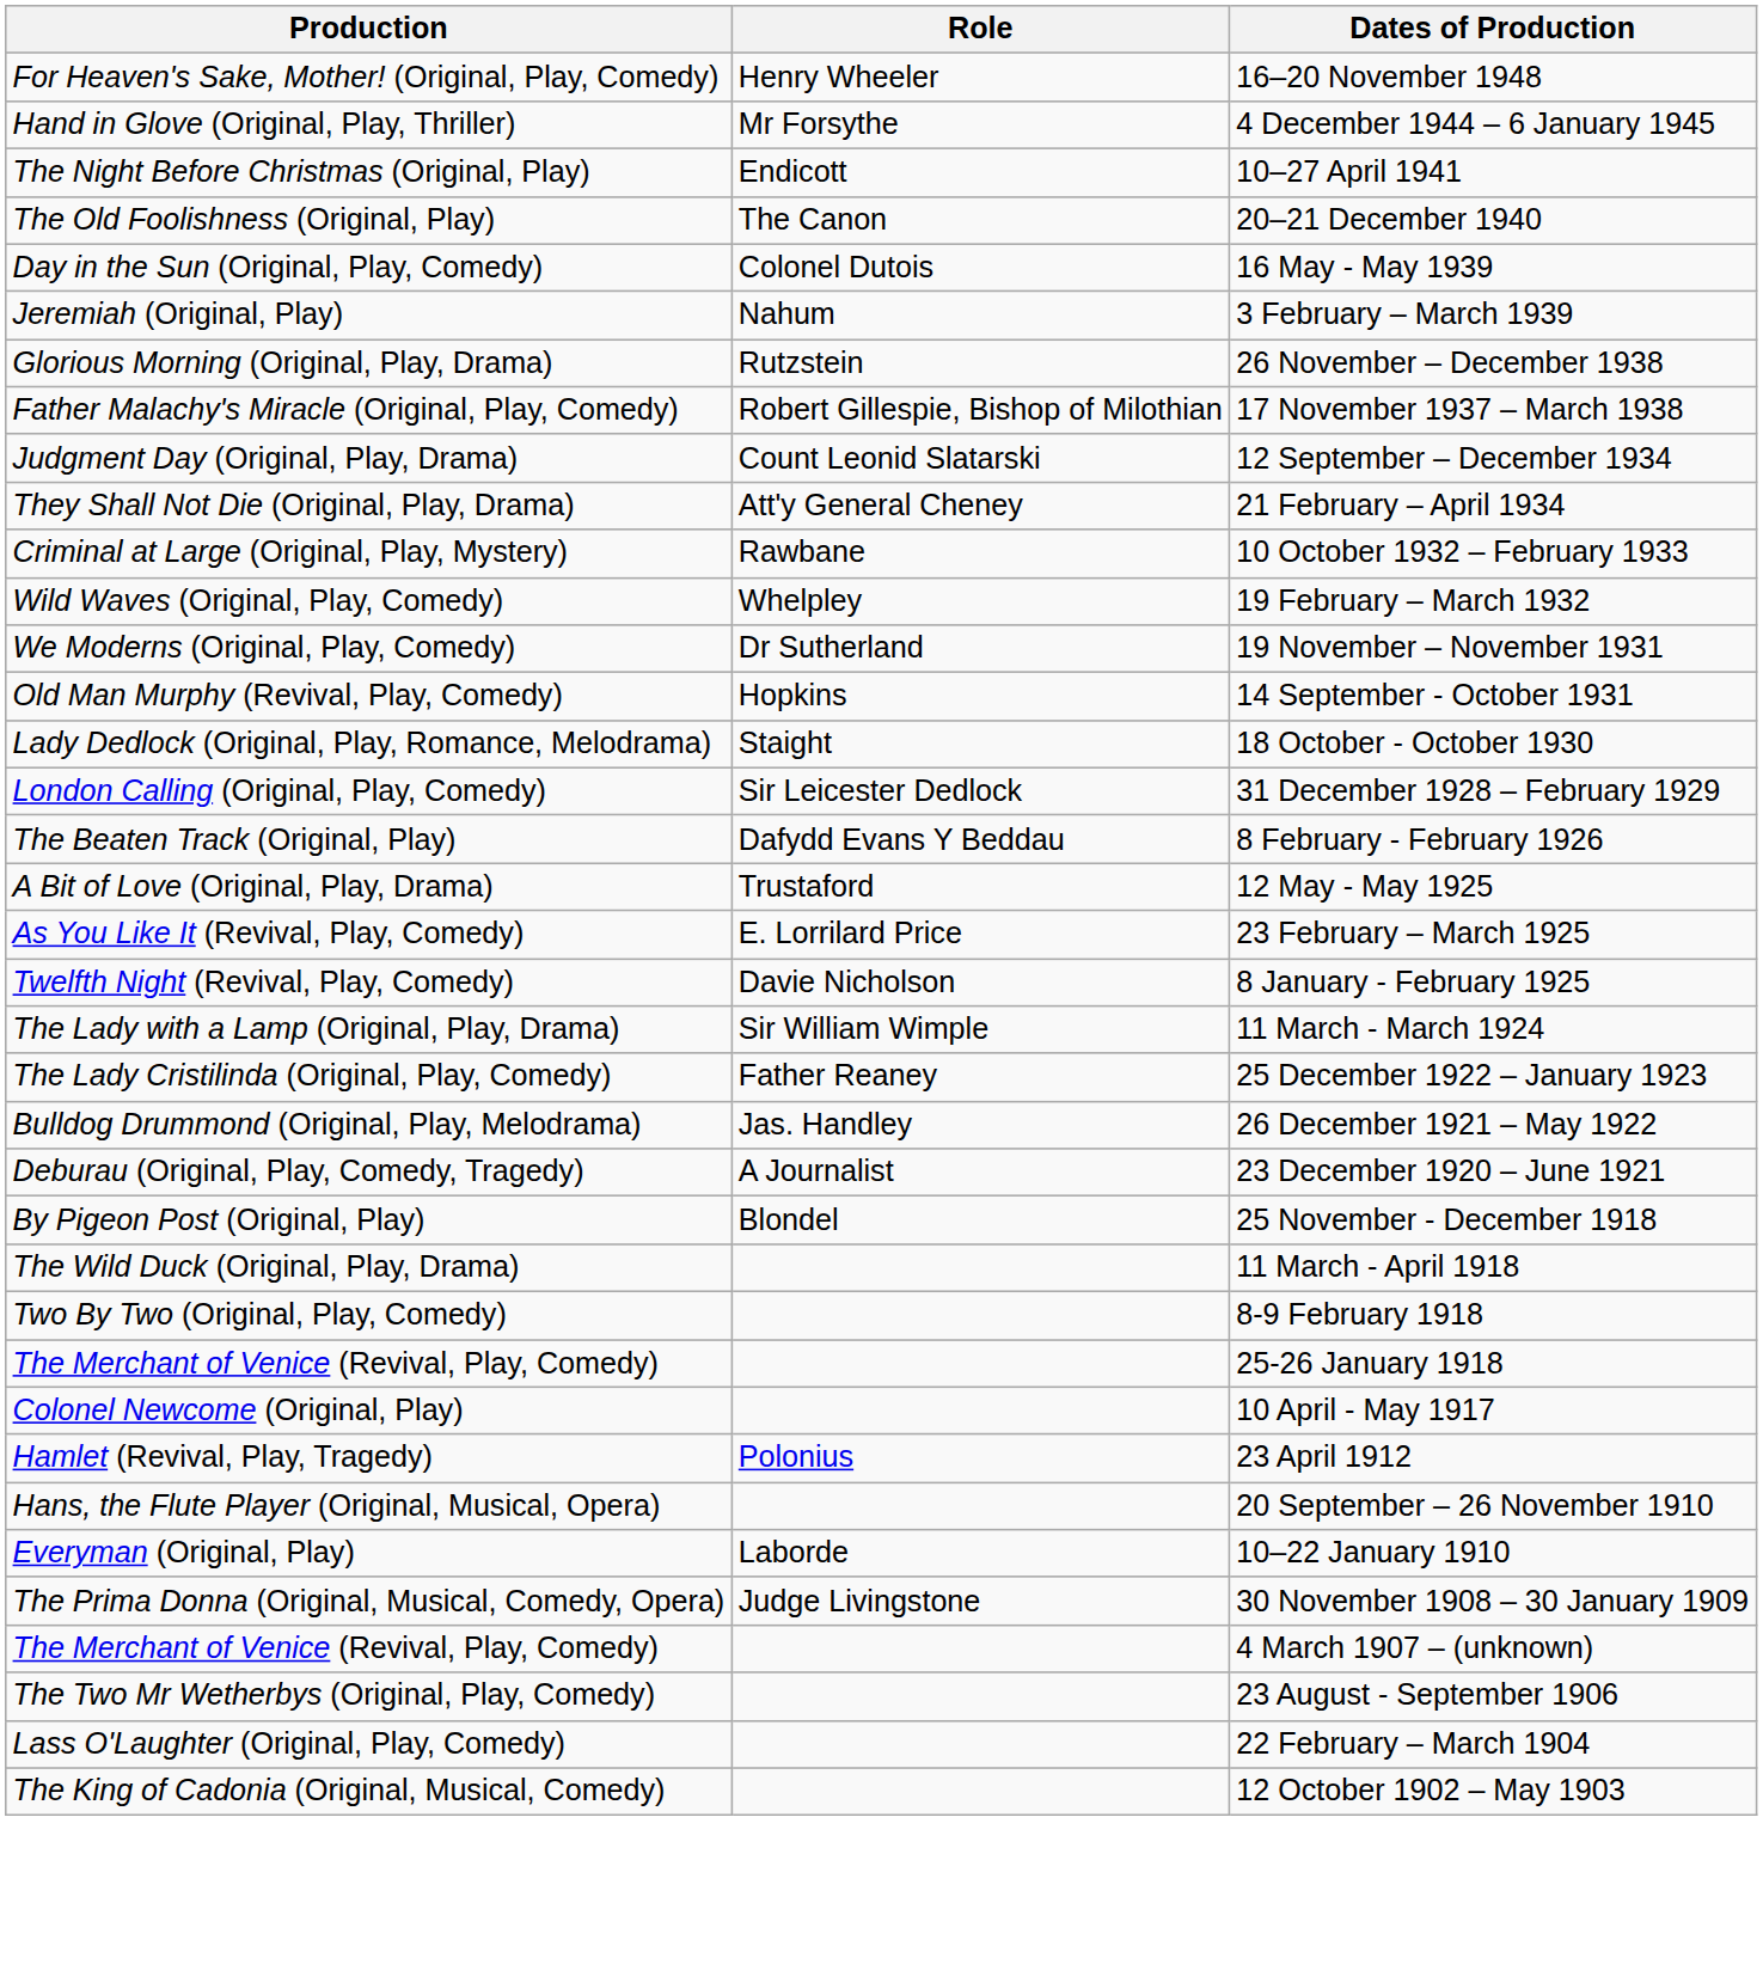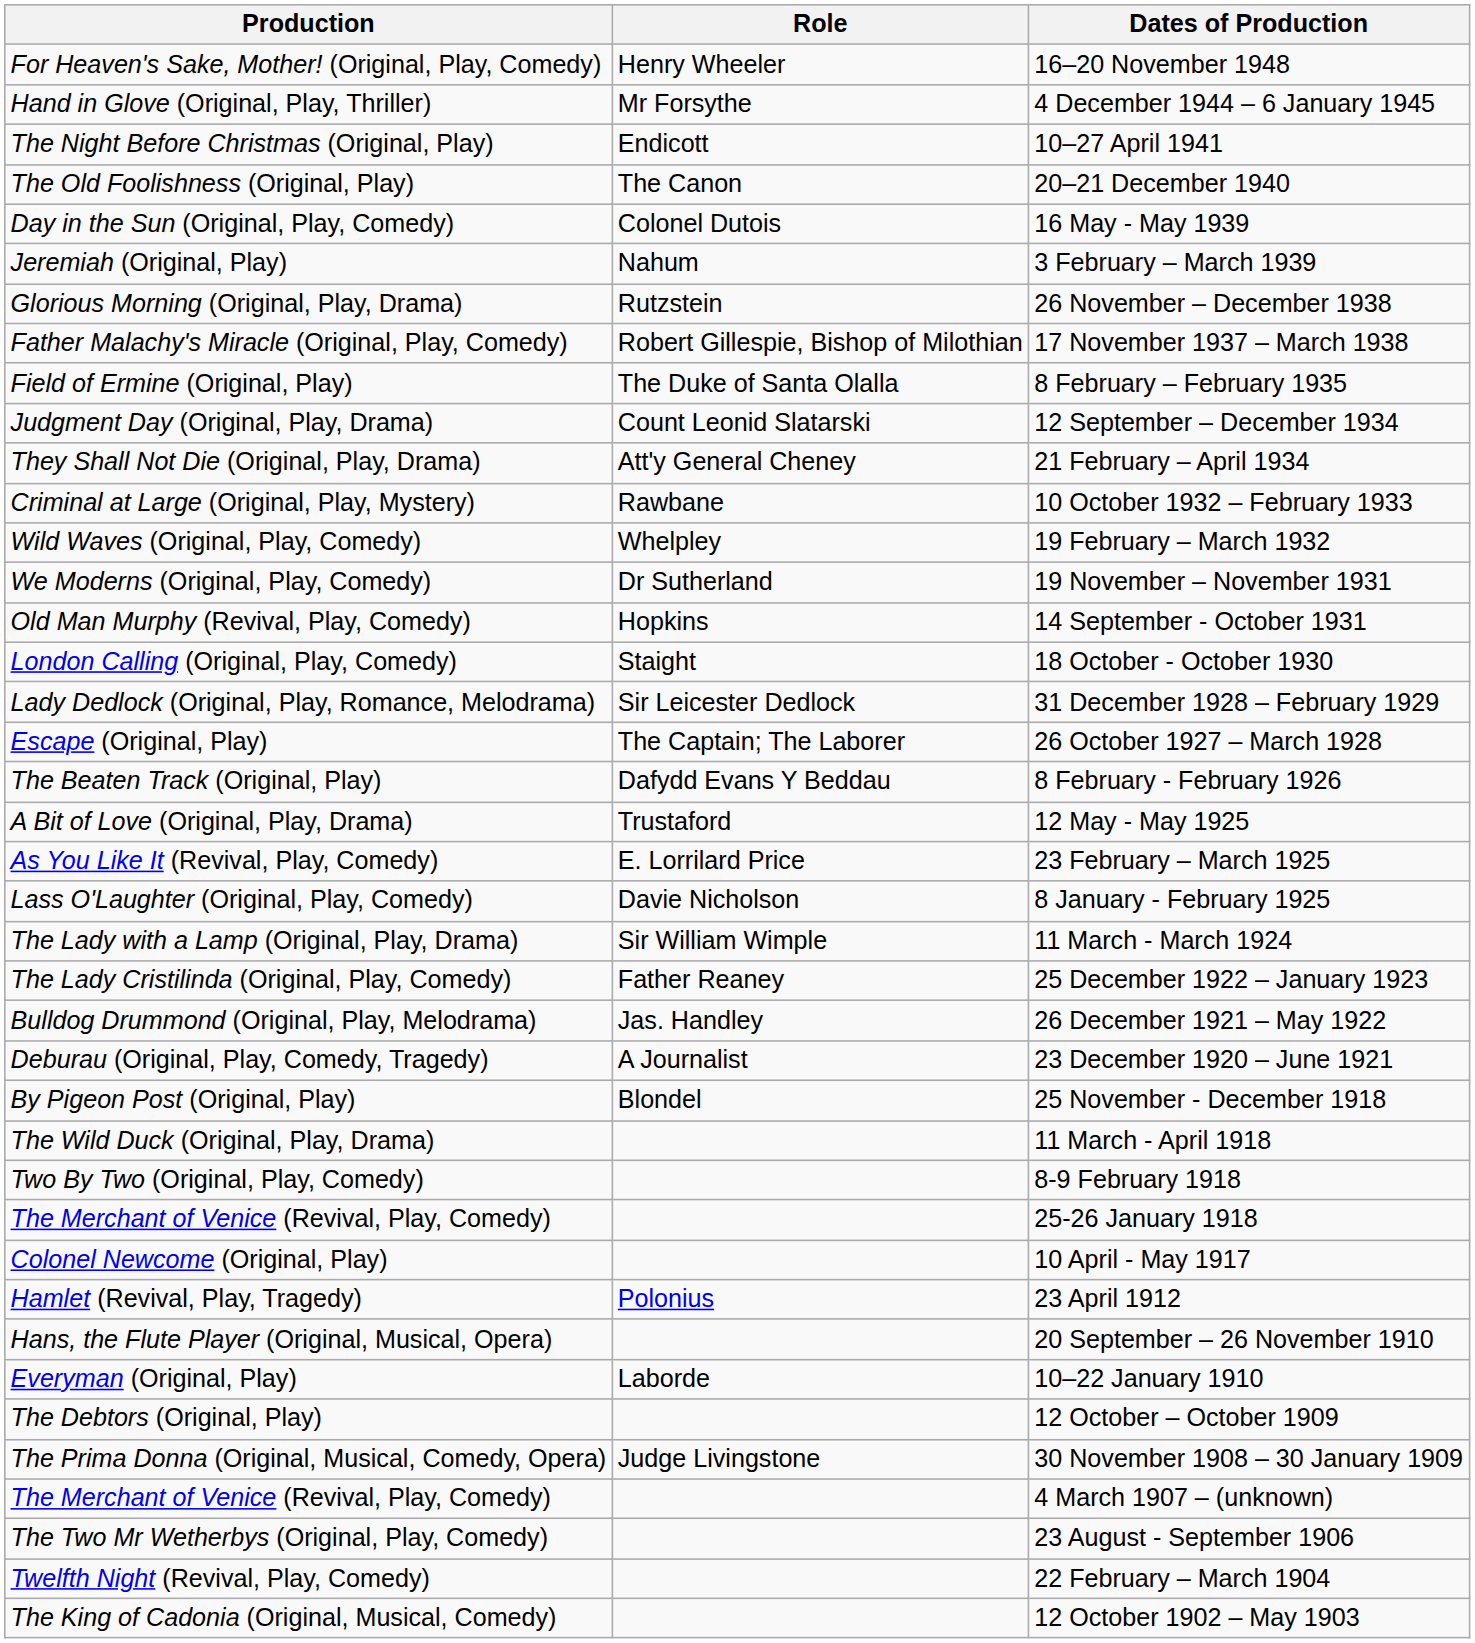+ row: Field of Ermine (Original, Play) | The Duke of Santa Olalla | 8 February – February 1935
18 October - October 1930 | Production: Lady Dedlock (Original, Play, Romance, Melodrama) -> London Calling (Original, Play, Comedy)
31 December 1928 – February 1929 | Production: London Calling (Original, Play, Comedy) -> Lady Dedlock (Original, Play, Romance, Melodrama)
+ row: Escape (Original, Play) | The Captain; The Laborer | 26 October 1927 – March 1928
8 January - February 1925 | Production: Twelfth Night (Revival, Play, Comedy) -> Lass O'Laughter (Original, Play, Comedy)
+ row: The Debtors (Original, Play) | 12 October – October 1909
22 February – March 1904 | Production: Lass O'Laughter (Original, Play, Comedy) -> Twelfth Night (Revival, Play, Comedy)
